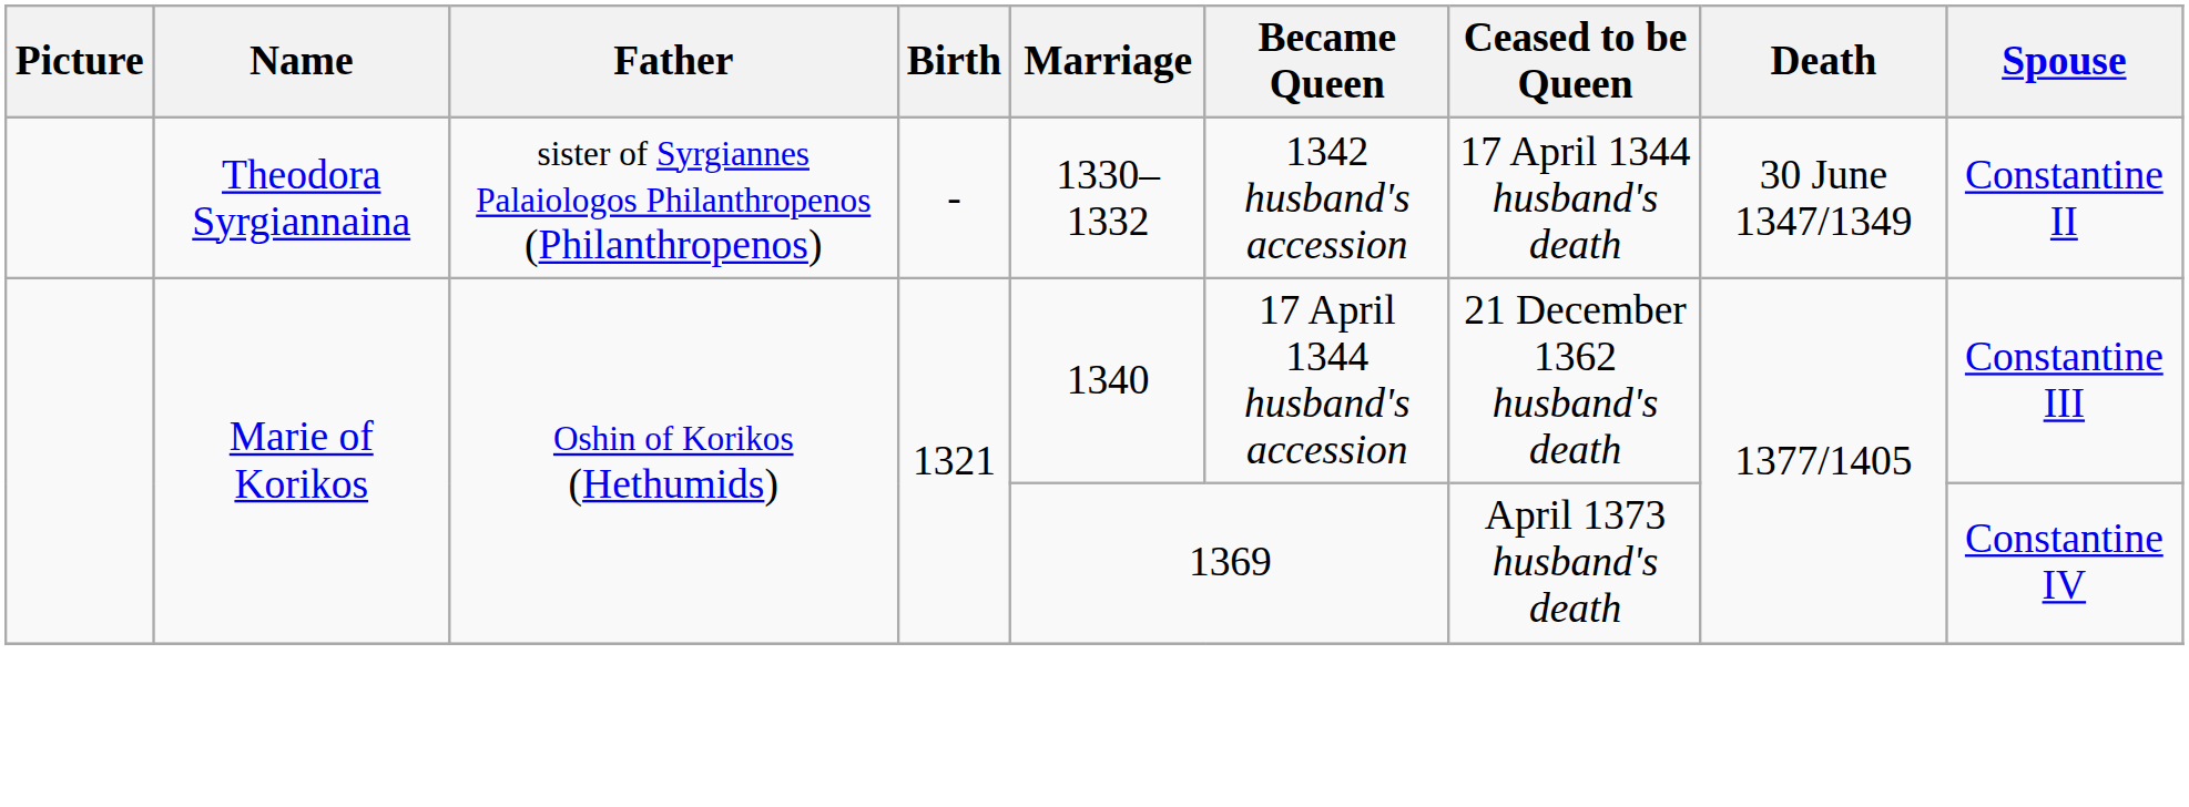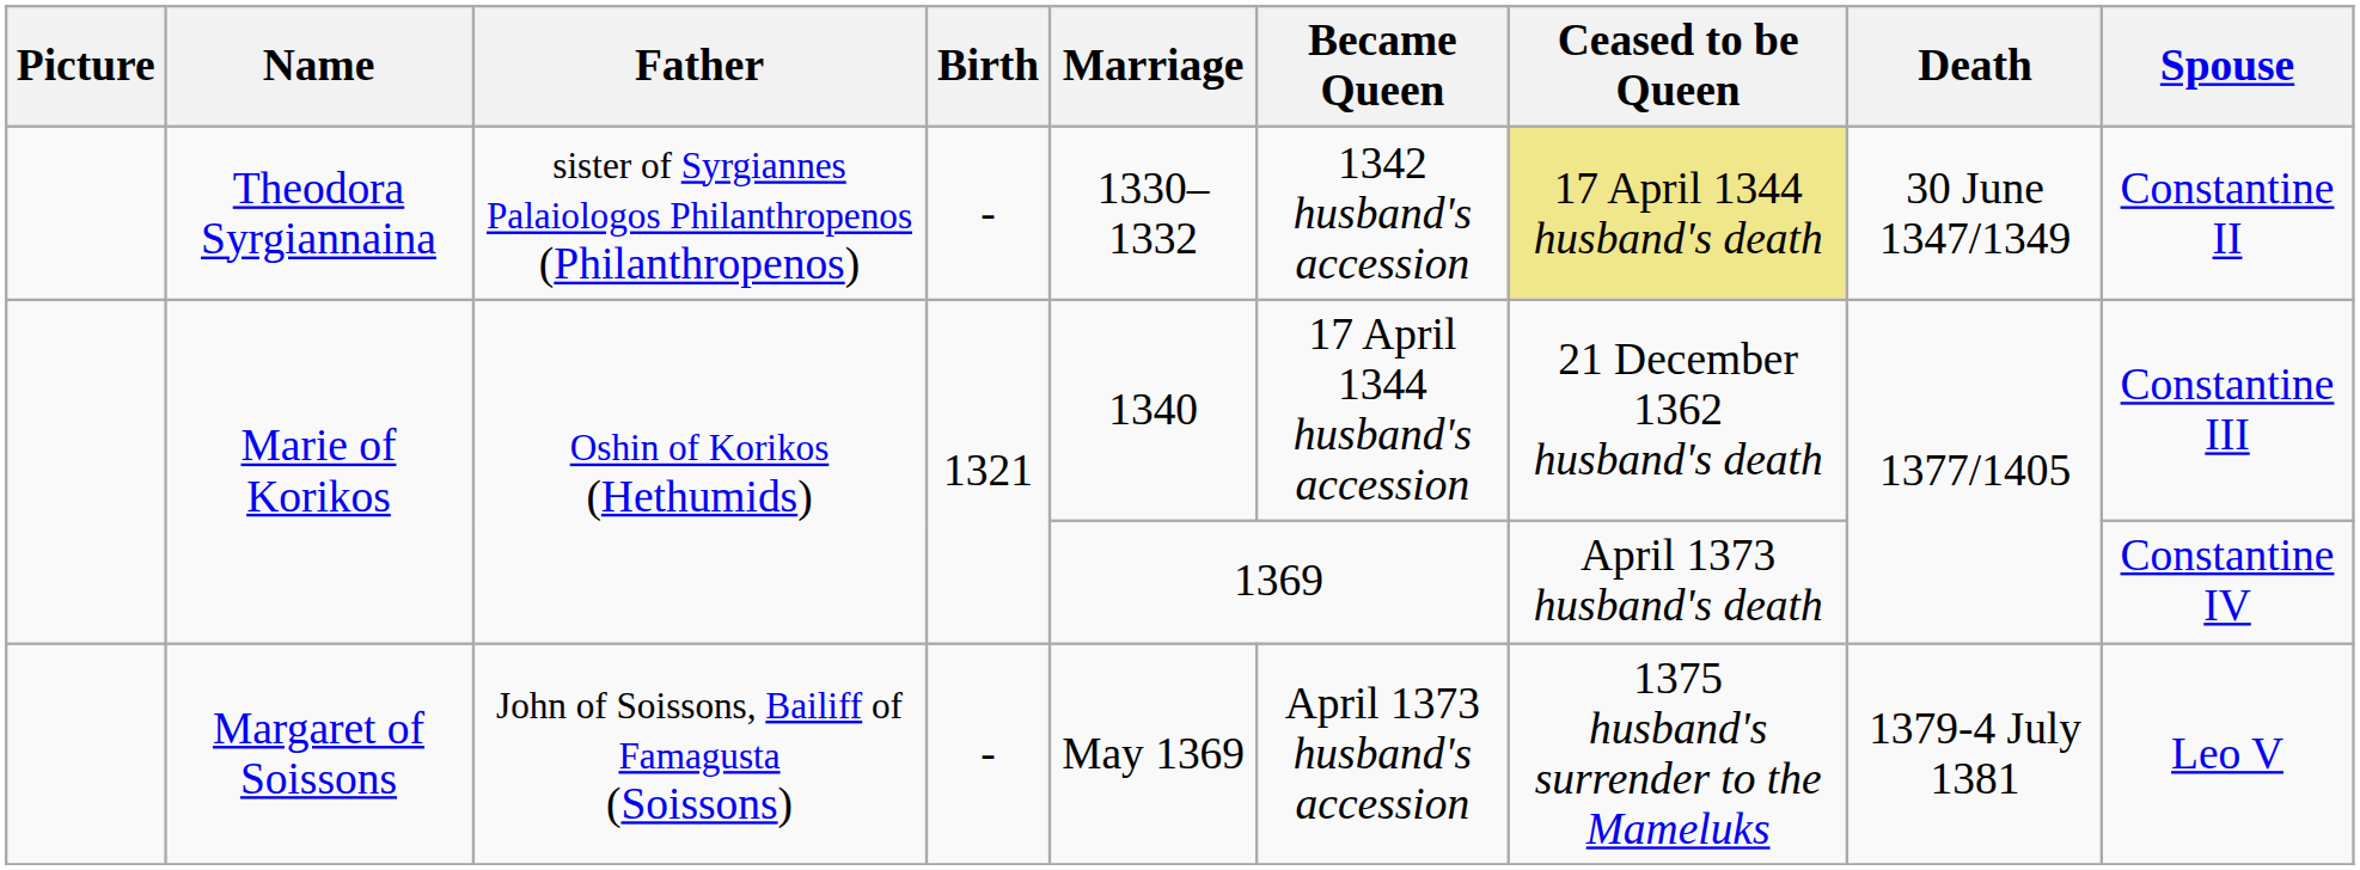Theodora Syrgiannaina | Ceased to be Queen: no background -> khaki background
+ row: Margaret of Soissons | John of Soissons, Bailiff of Famagusta (Soissons) | - | May 1369 | April 1373 husband's accession | 1375 husband's surrender to the Mameluks | 1379-4 July 1381 | Leo V
